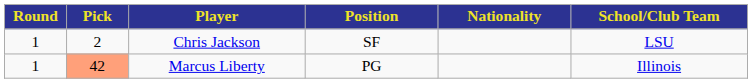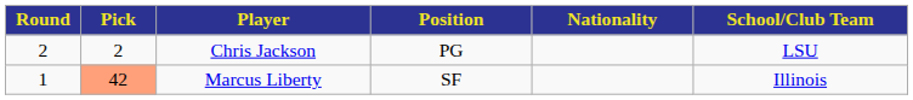Chris Jackson | Round: 1 -> 2
Chris Jackson | Position: SF -> PG
Marcus Liberty | Position: PG -> SF
